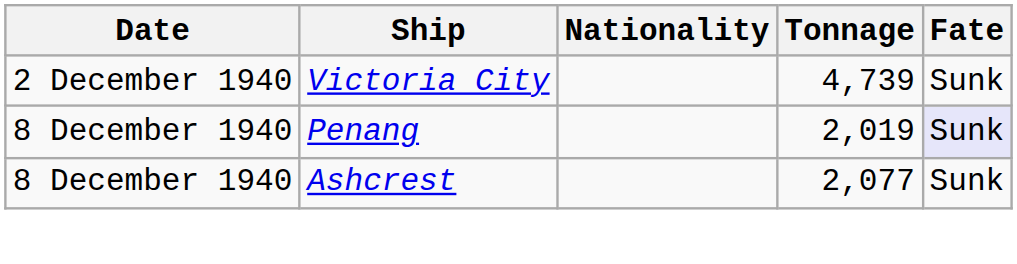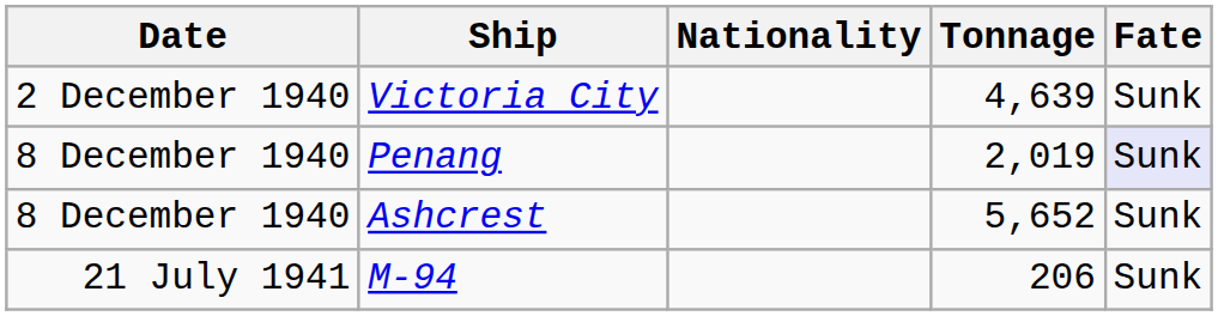Victoria City | Tonnage: 4,739 -> 4,639
Ashcrest | Tonnage: 2,077 -> 5,652
+ row: 21 July 1941 | M-94 | 206 | Sunk
